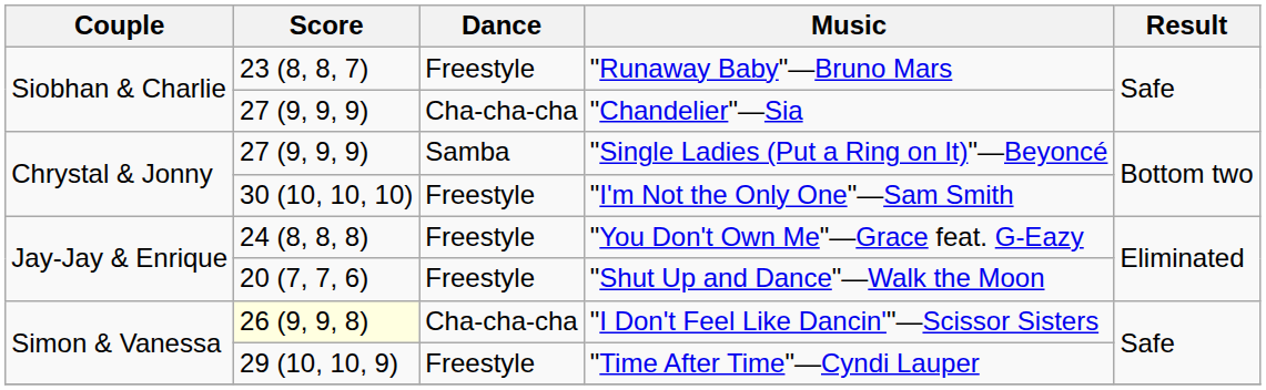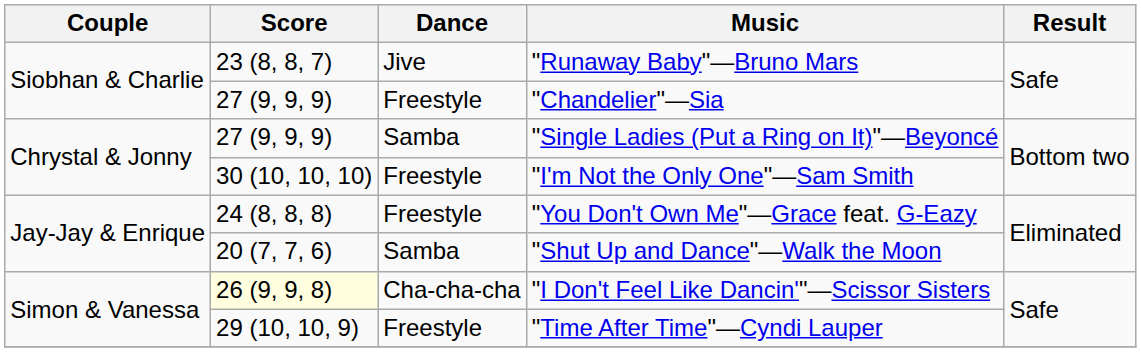"Runaway Baby"—Bruno Mars | Dance: Freestyle -> Jive
"Chandelier"—Sia | Dance: Cha-cha-cha -> Freestyle
"Shut Up and Dance"—Walk the Moon | Dance: Freestyle -> Samba
